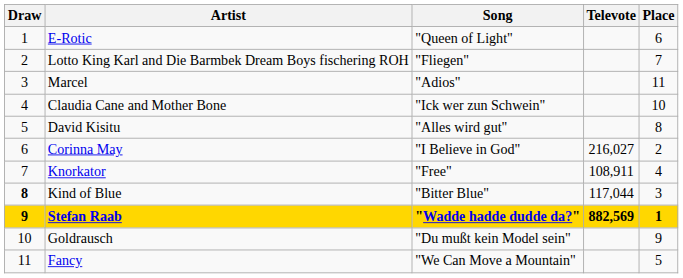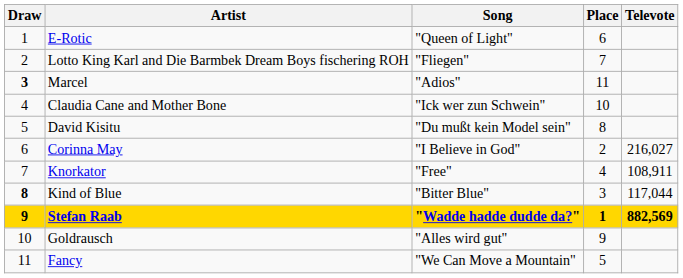columns swapped: Televote <-> Place
Marcel | Draw: normal -> bold
David Kisitu | Song: "Alles wird gut" -> "Du mußt kein Model sein"
Goldrausch | Song: "Du mußt kein Model sein" -> "Alles wird gut"
